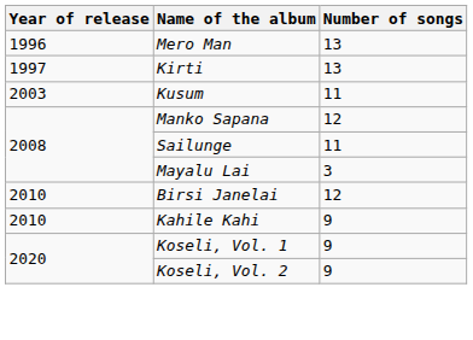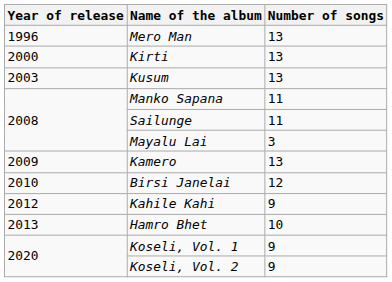Kirti | Year of release: 1997 -> 2000
Kusum | Number of songs: 11 -> 13
Manko Sapana | Number of songs: 12 -> 11
+ row: 2009 | Kamero | 13
Kahile Kahi | Year of release: 2010 -> 2012
+ row: 2013 | Hamro Bhet | 10
